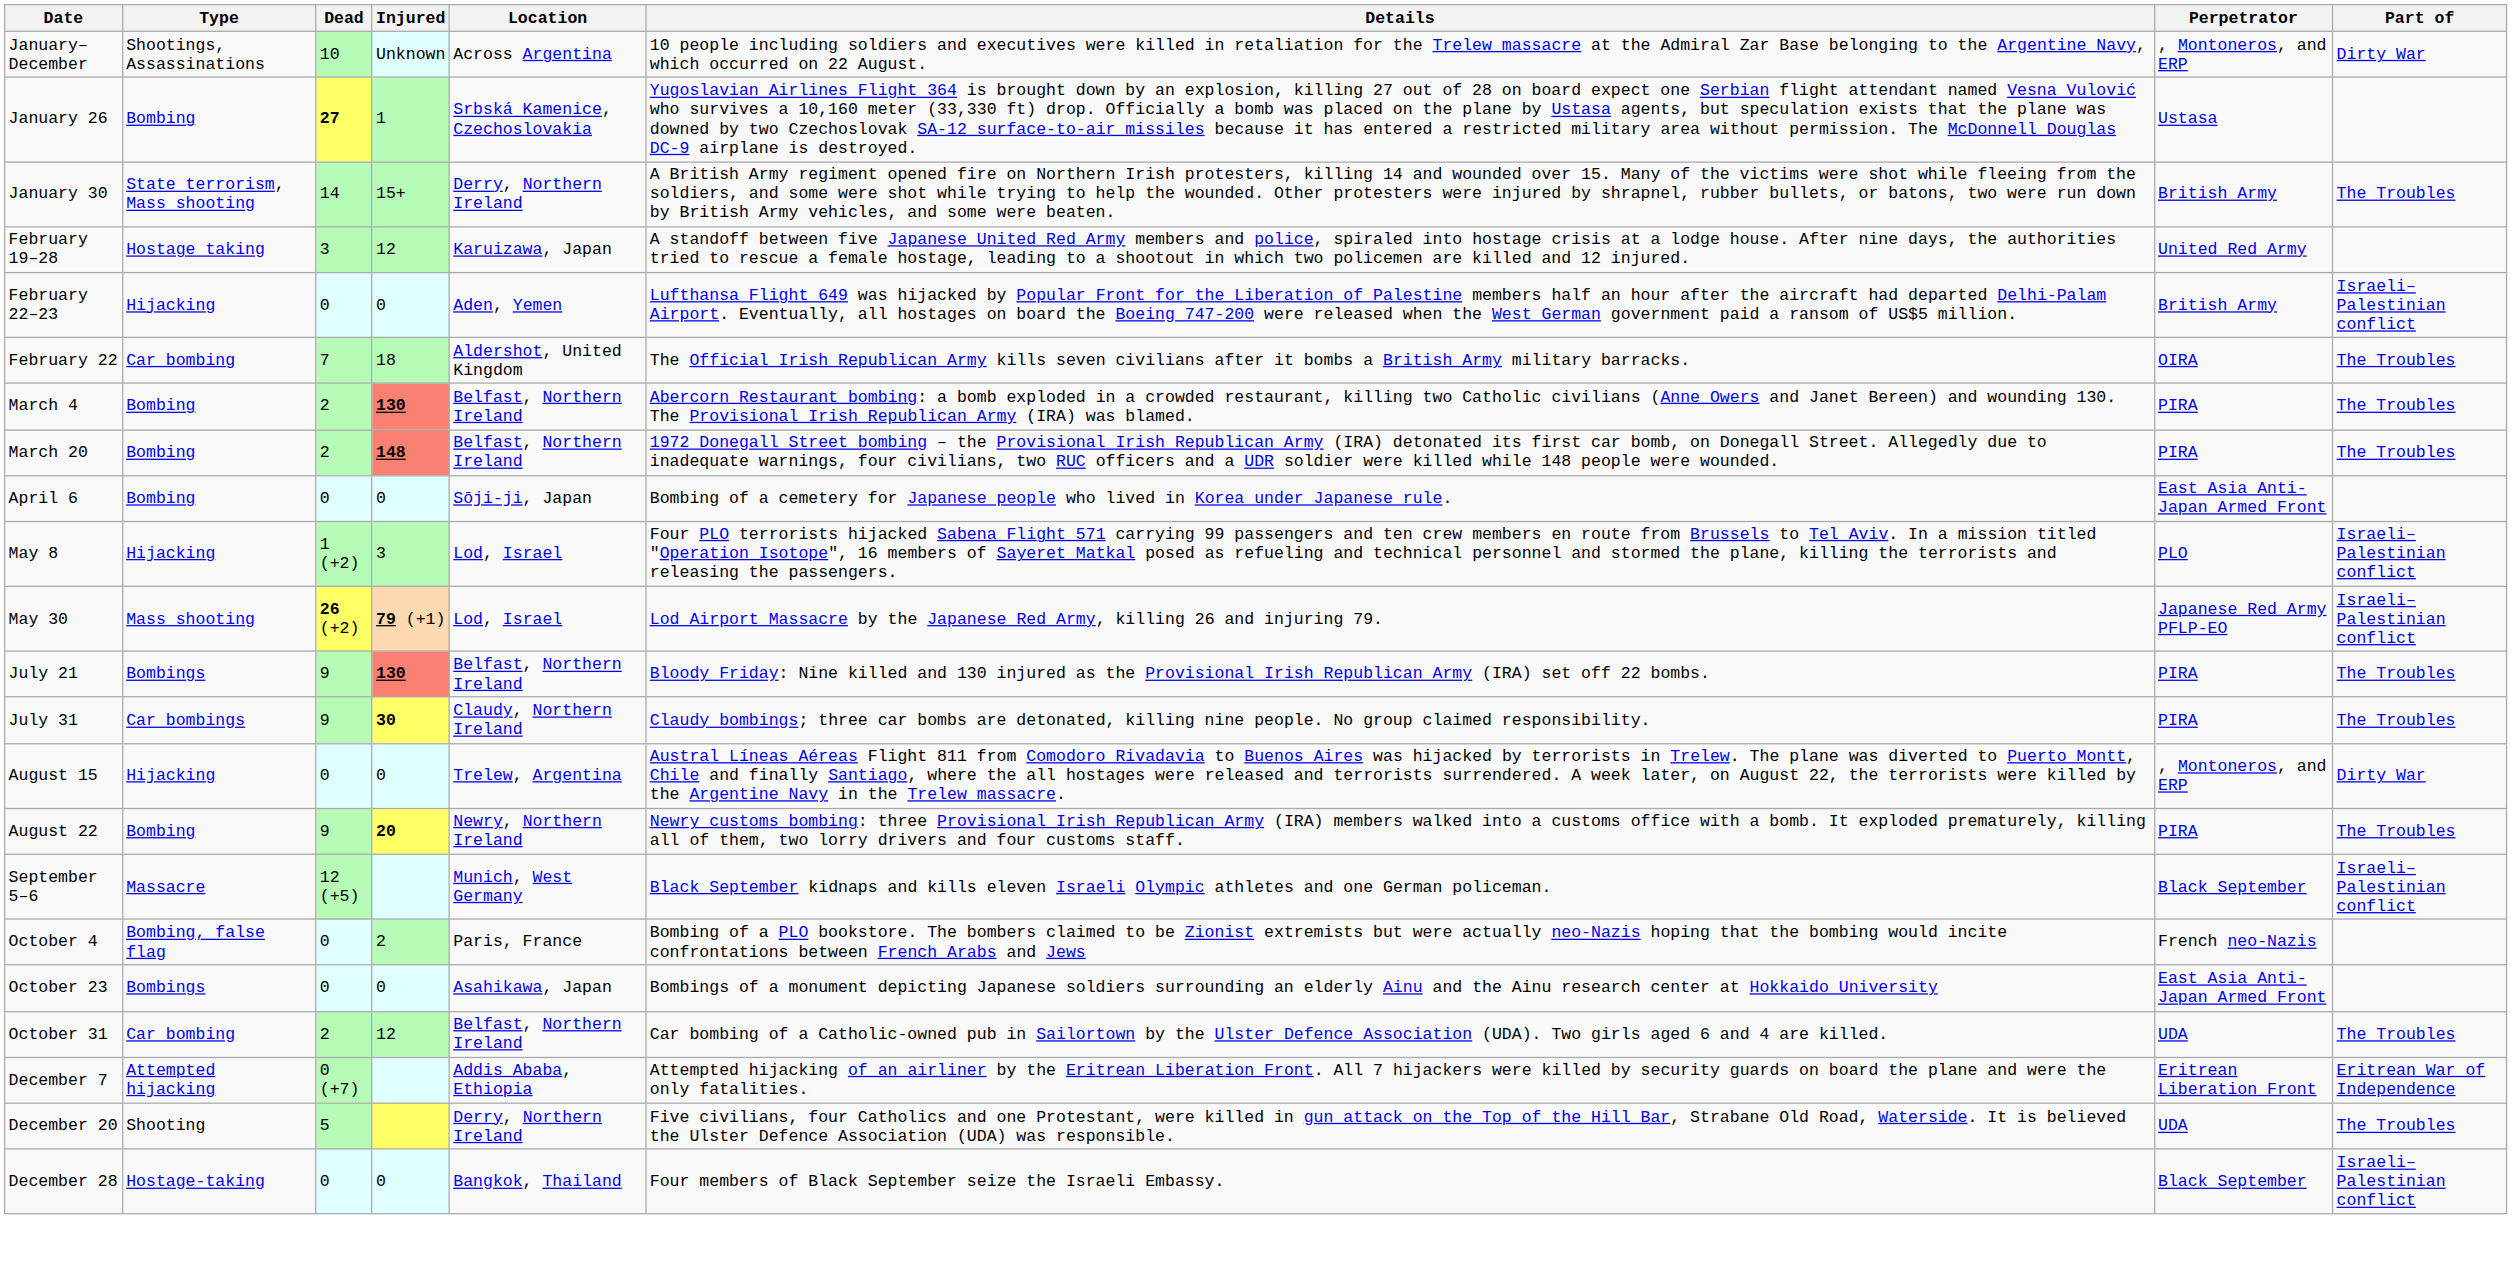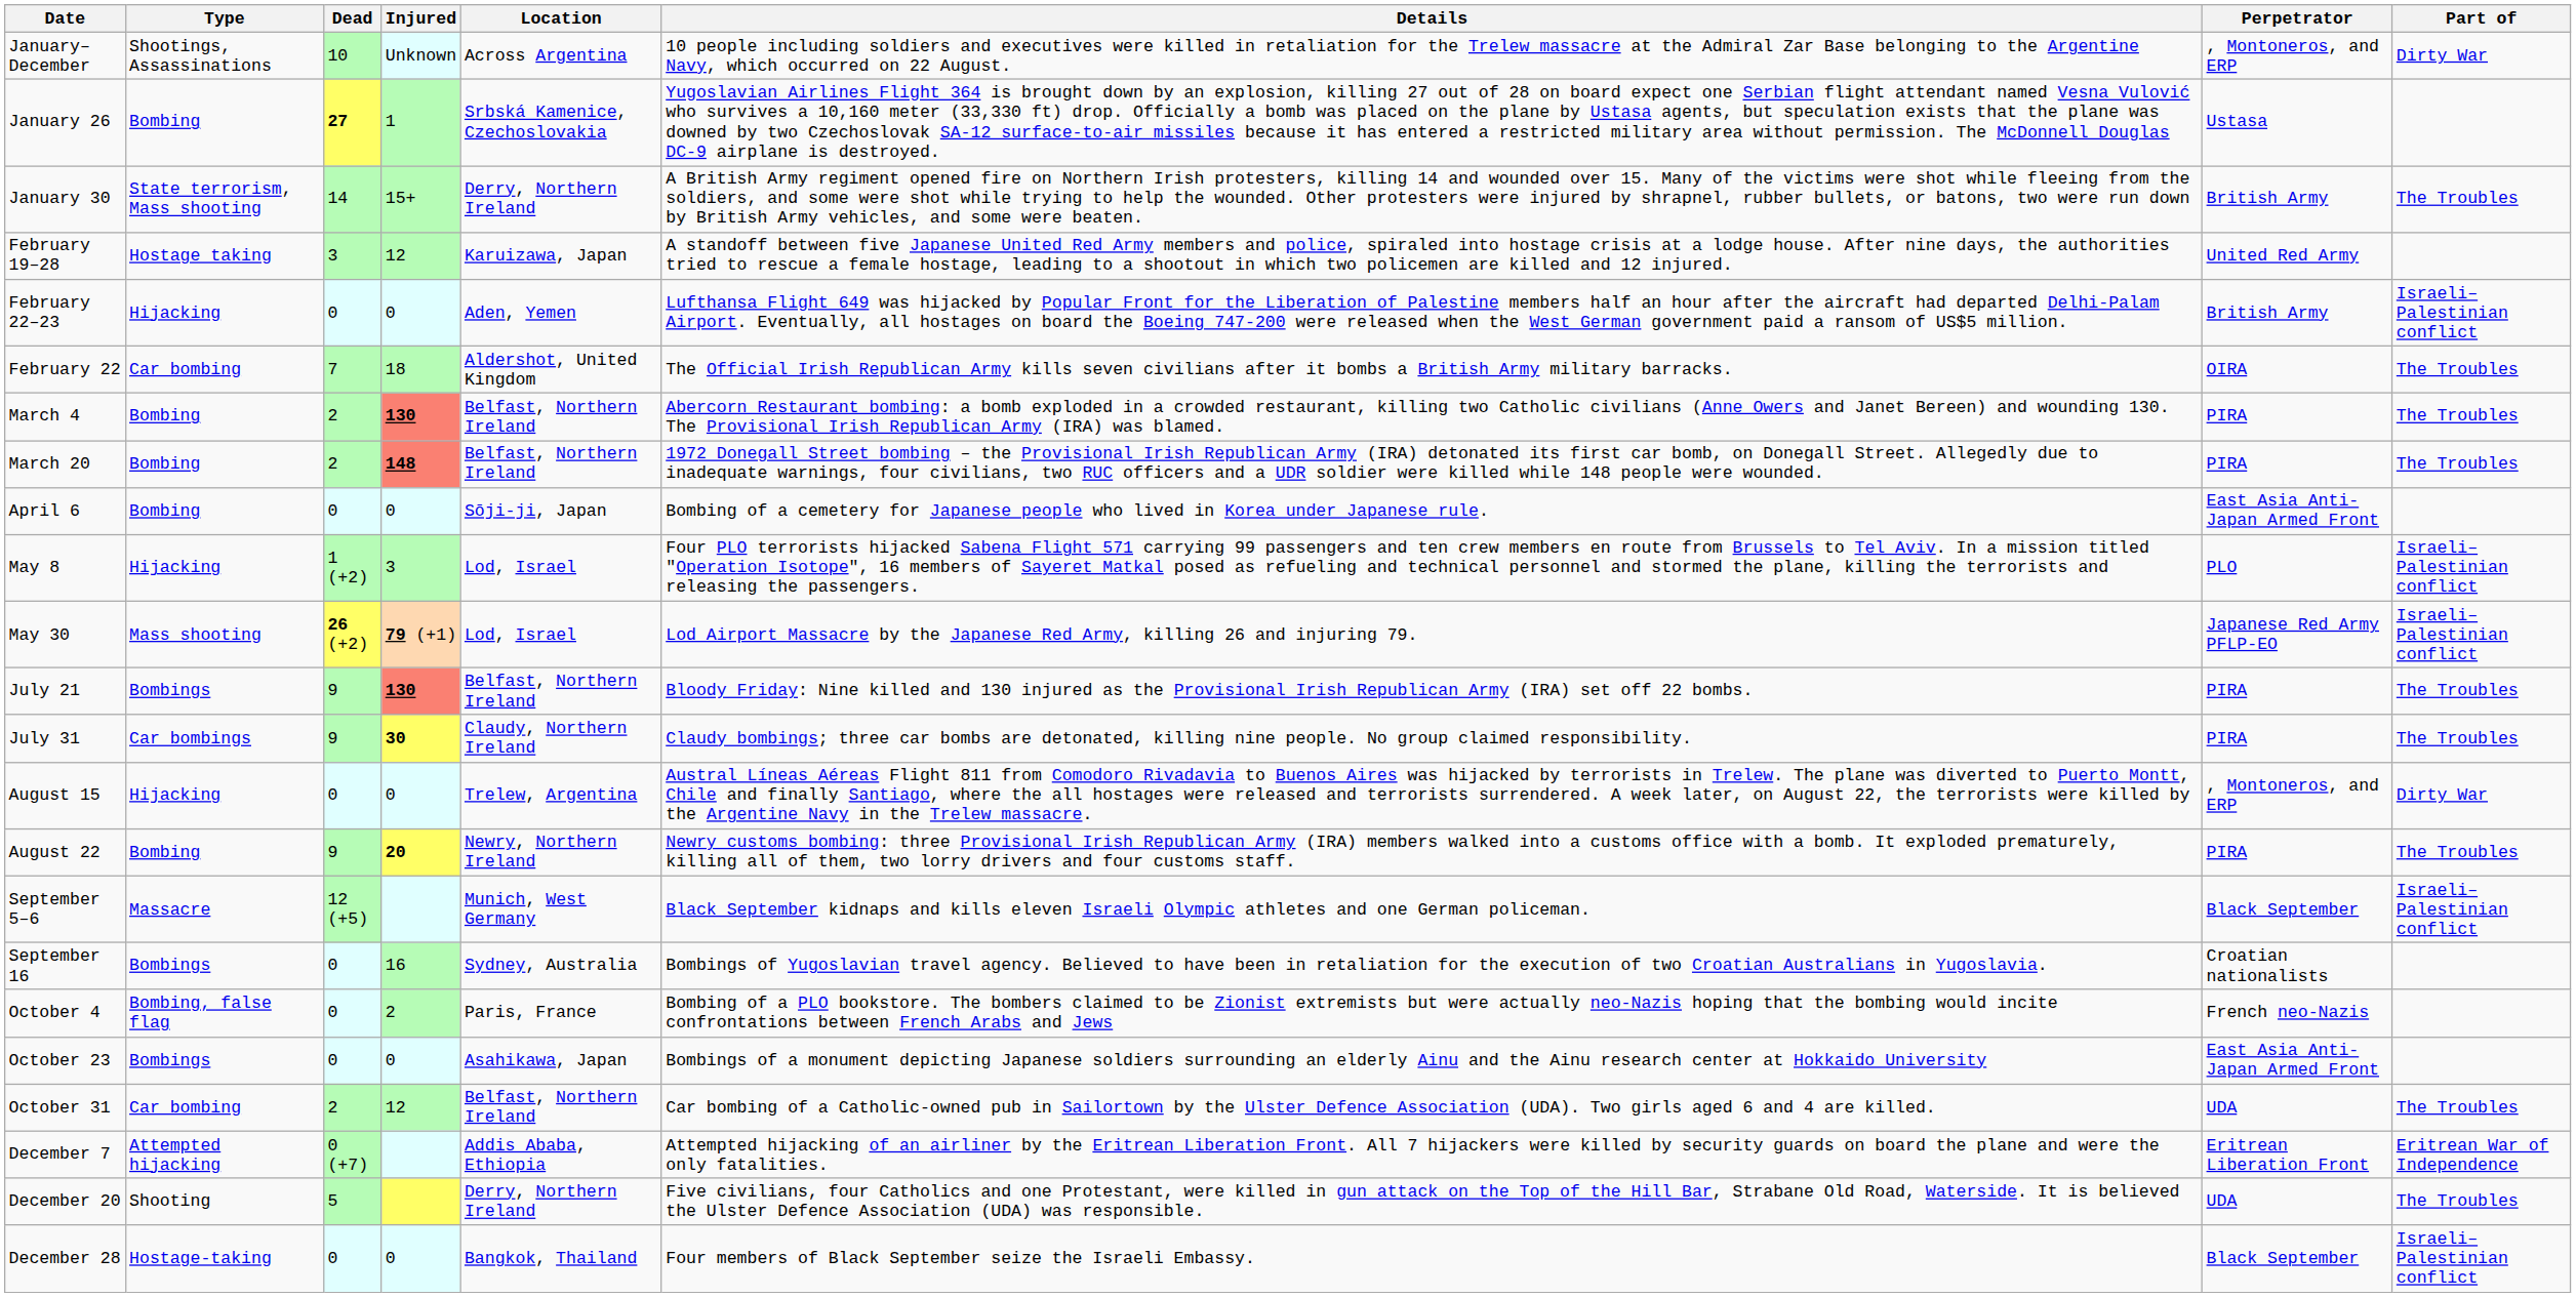+ row: September 16 | Bombings | 0 | 16 | Sydney, Australia | Bombings of Yugoslavian travel agency. Believed to have been in retaliation for the execution of two Croatian Australians in Yugoslavia. | Croatian nationalists
